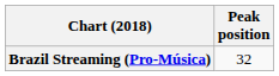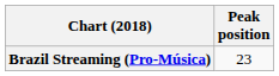Brazil Streaming (Pro-Música) | Peak position: 32 -> 23
